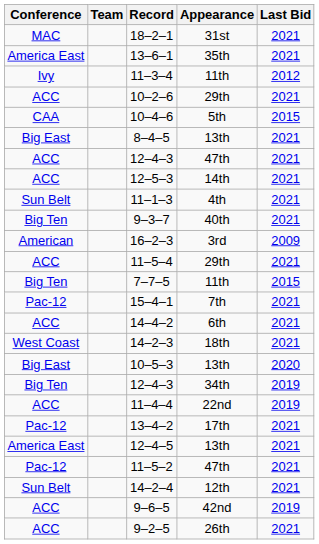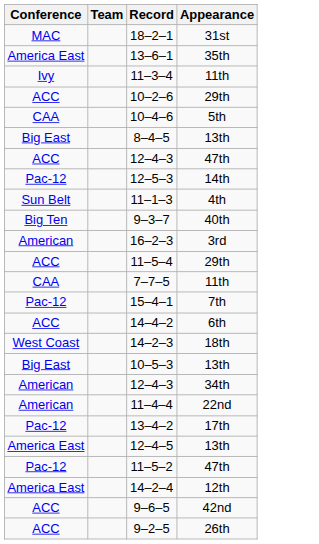- column: Last Bid | 2021 | 2021 | 2012 | 2021 | 2015 | 2021 | 2021 | 2021 | 2021 | 2021 | 2009 | 2021 | 2015 | 2021 | 2021 | 2021 | 2020 | 2019 | 2019 | 2021 | 2021 | 2021 | 2021 | 2019 | 2021
12–5–3 | Conference: ACC -> Pac-12
7–7–5 | Conference: Big Ten -> CAA
12–4–3 / 34th | Conference: Big Ten -> American
11–4–4 | Conference: ACC -> American
14–2–4 | Conference: Sun Belt -> America East
